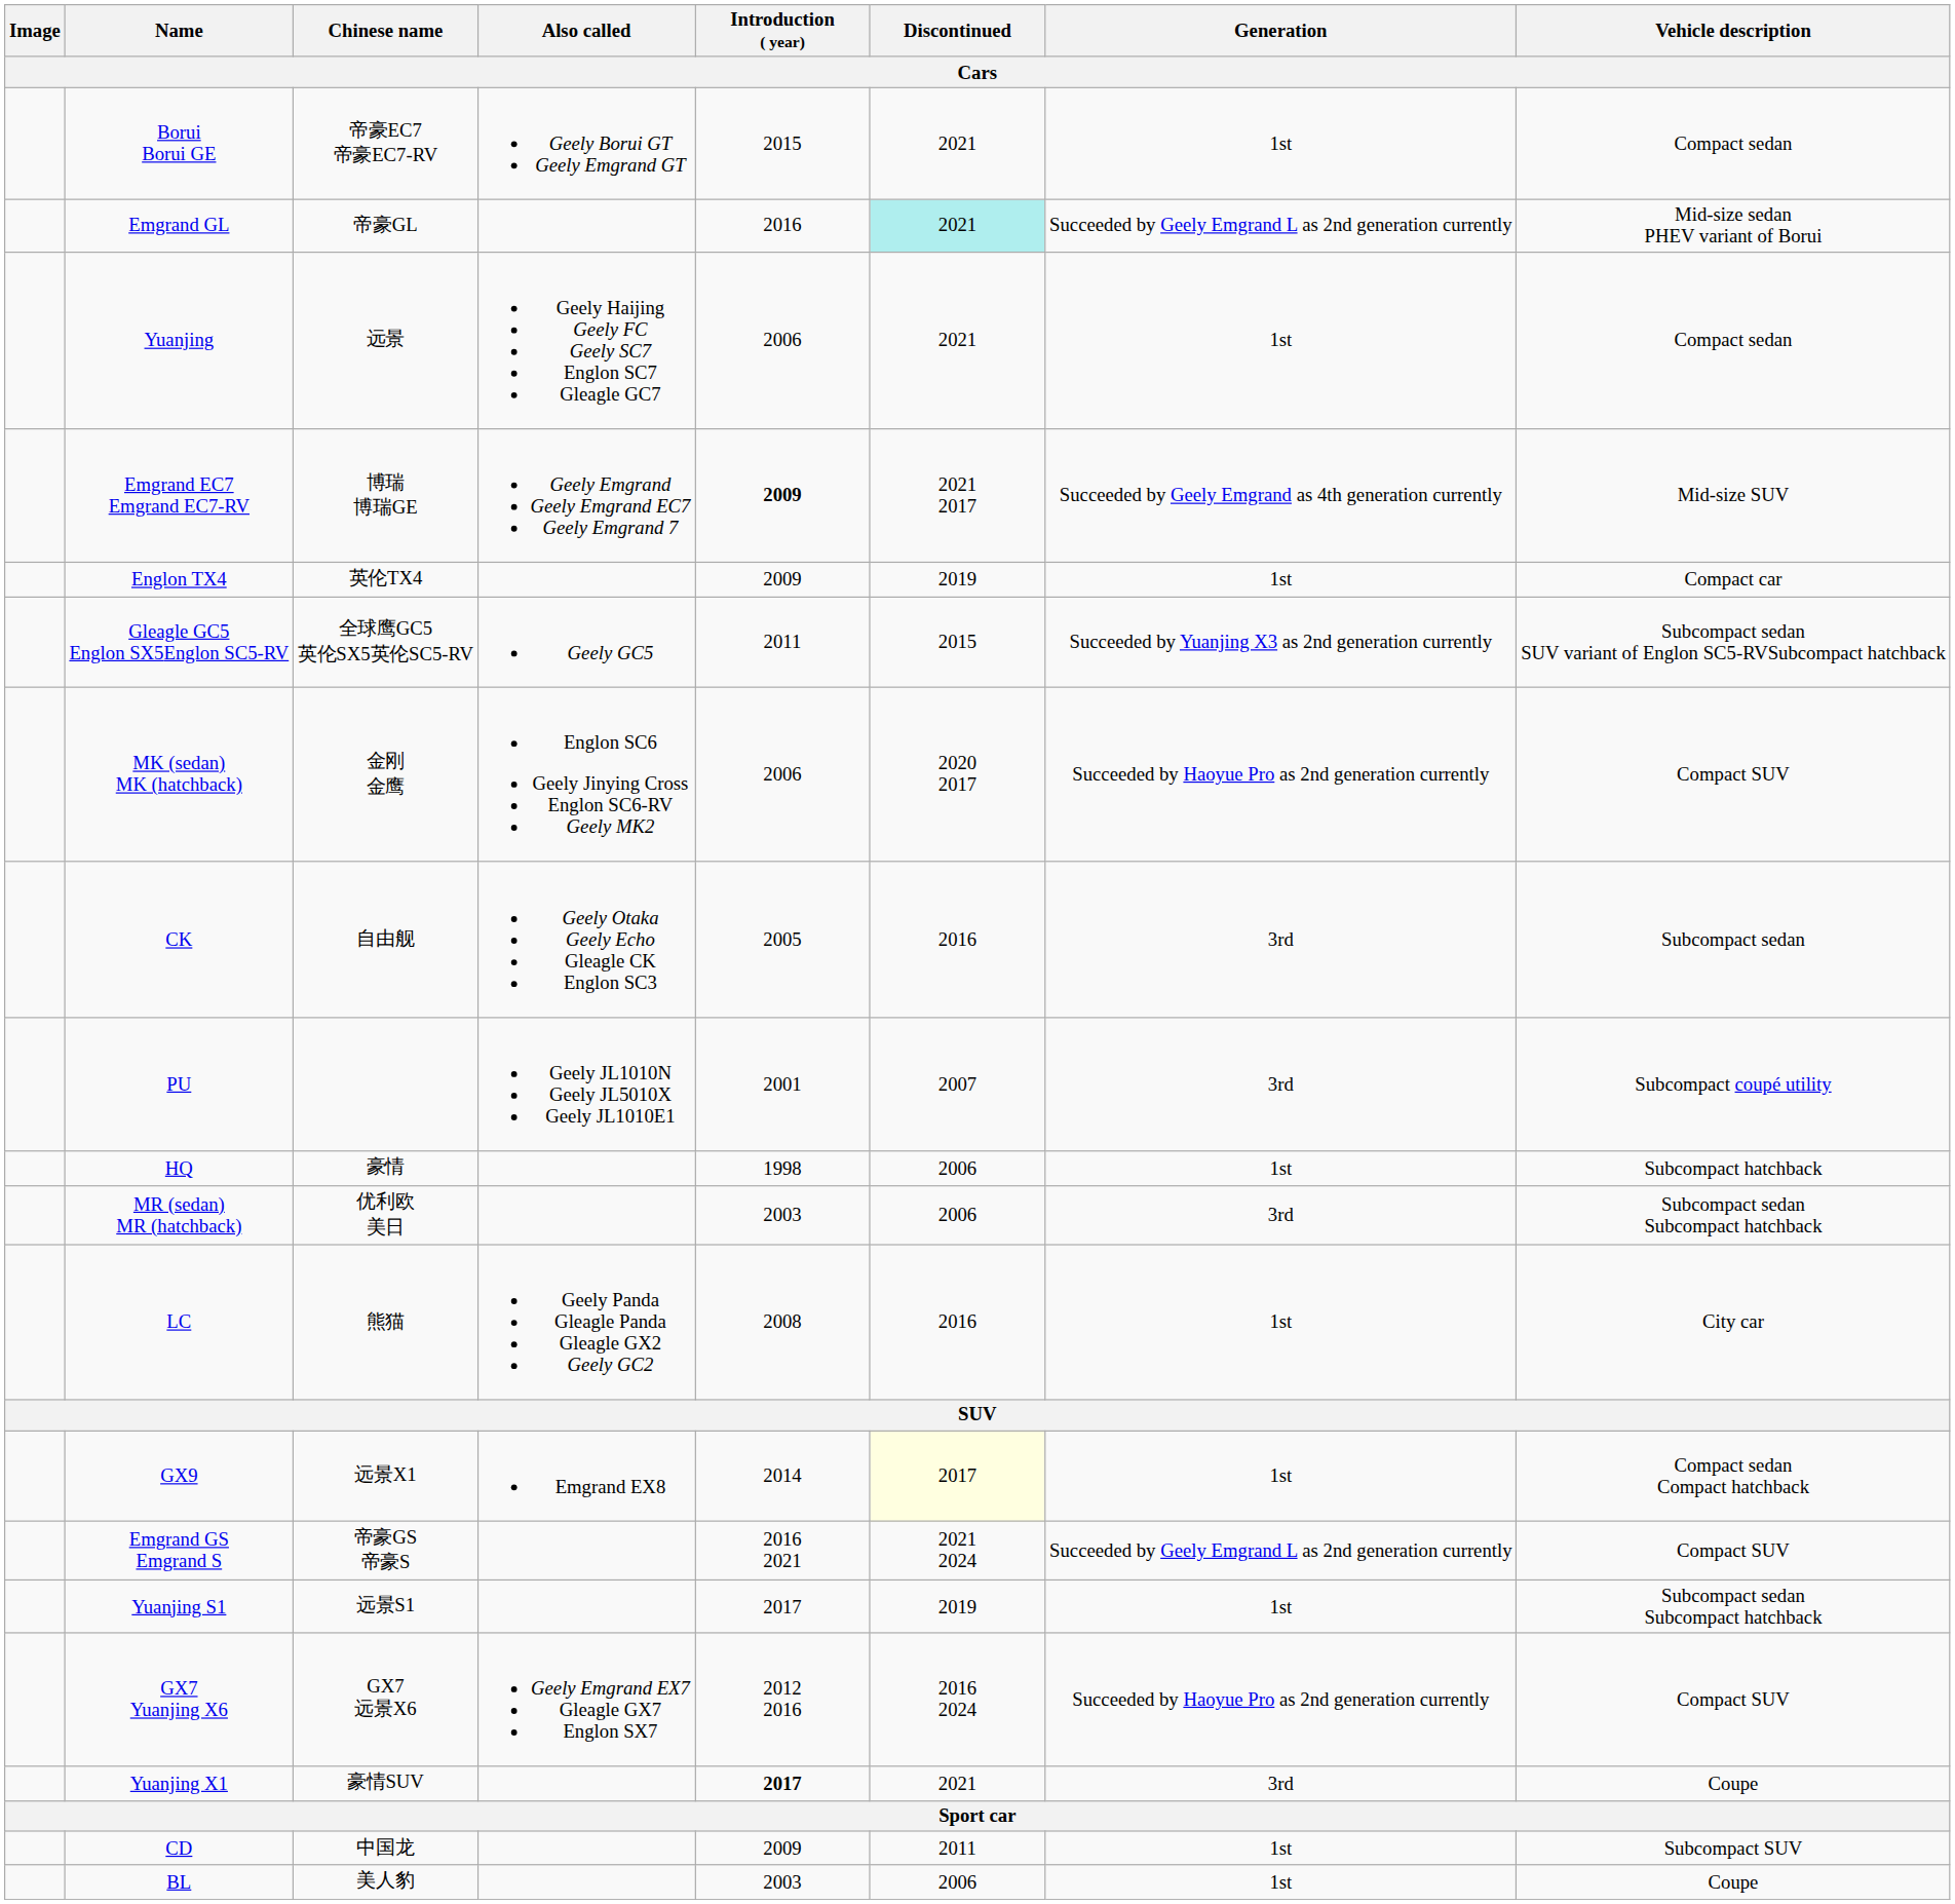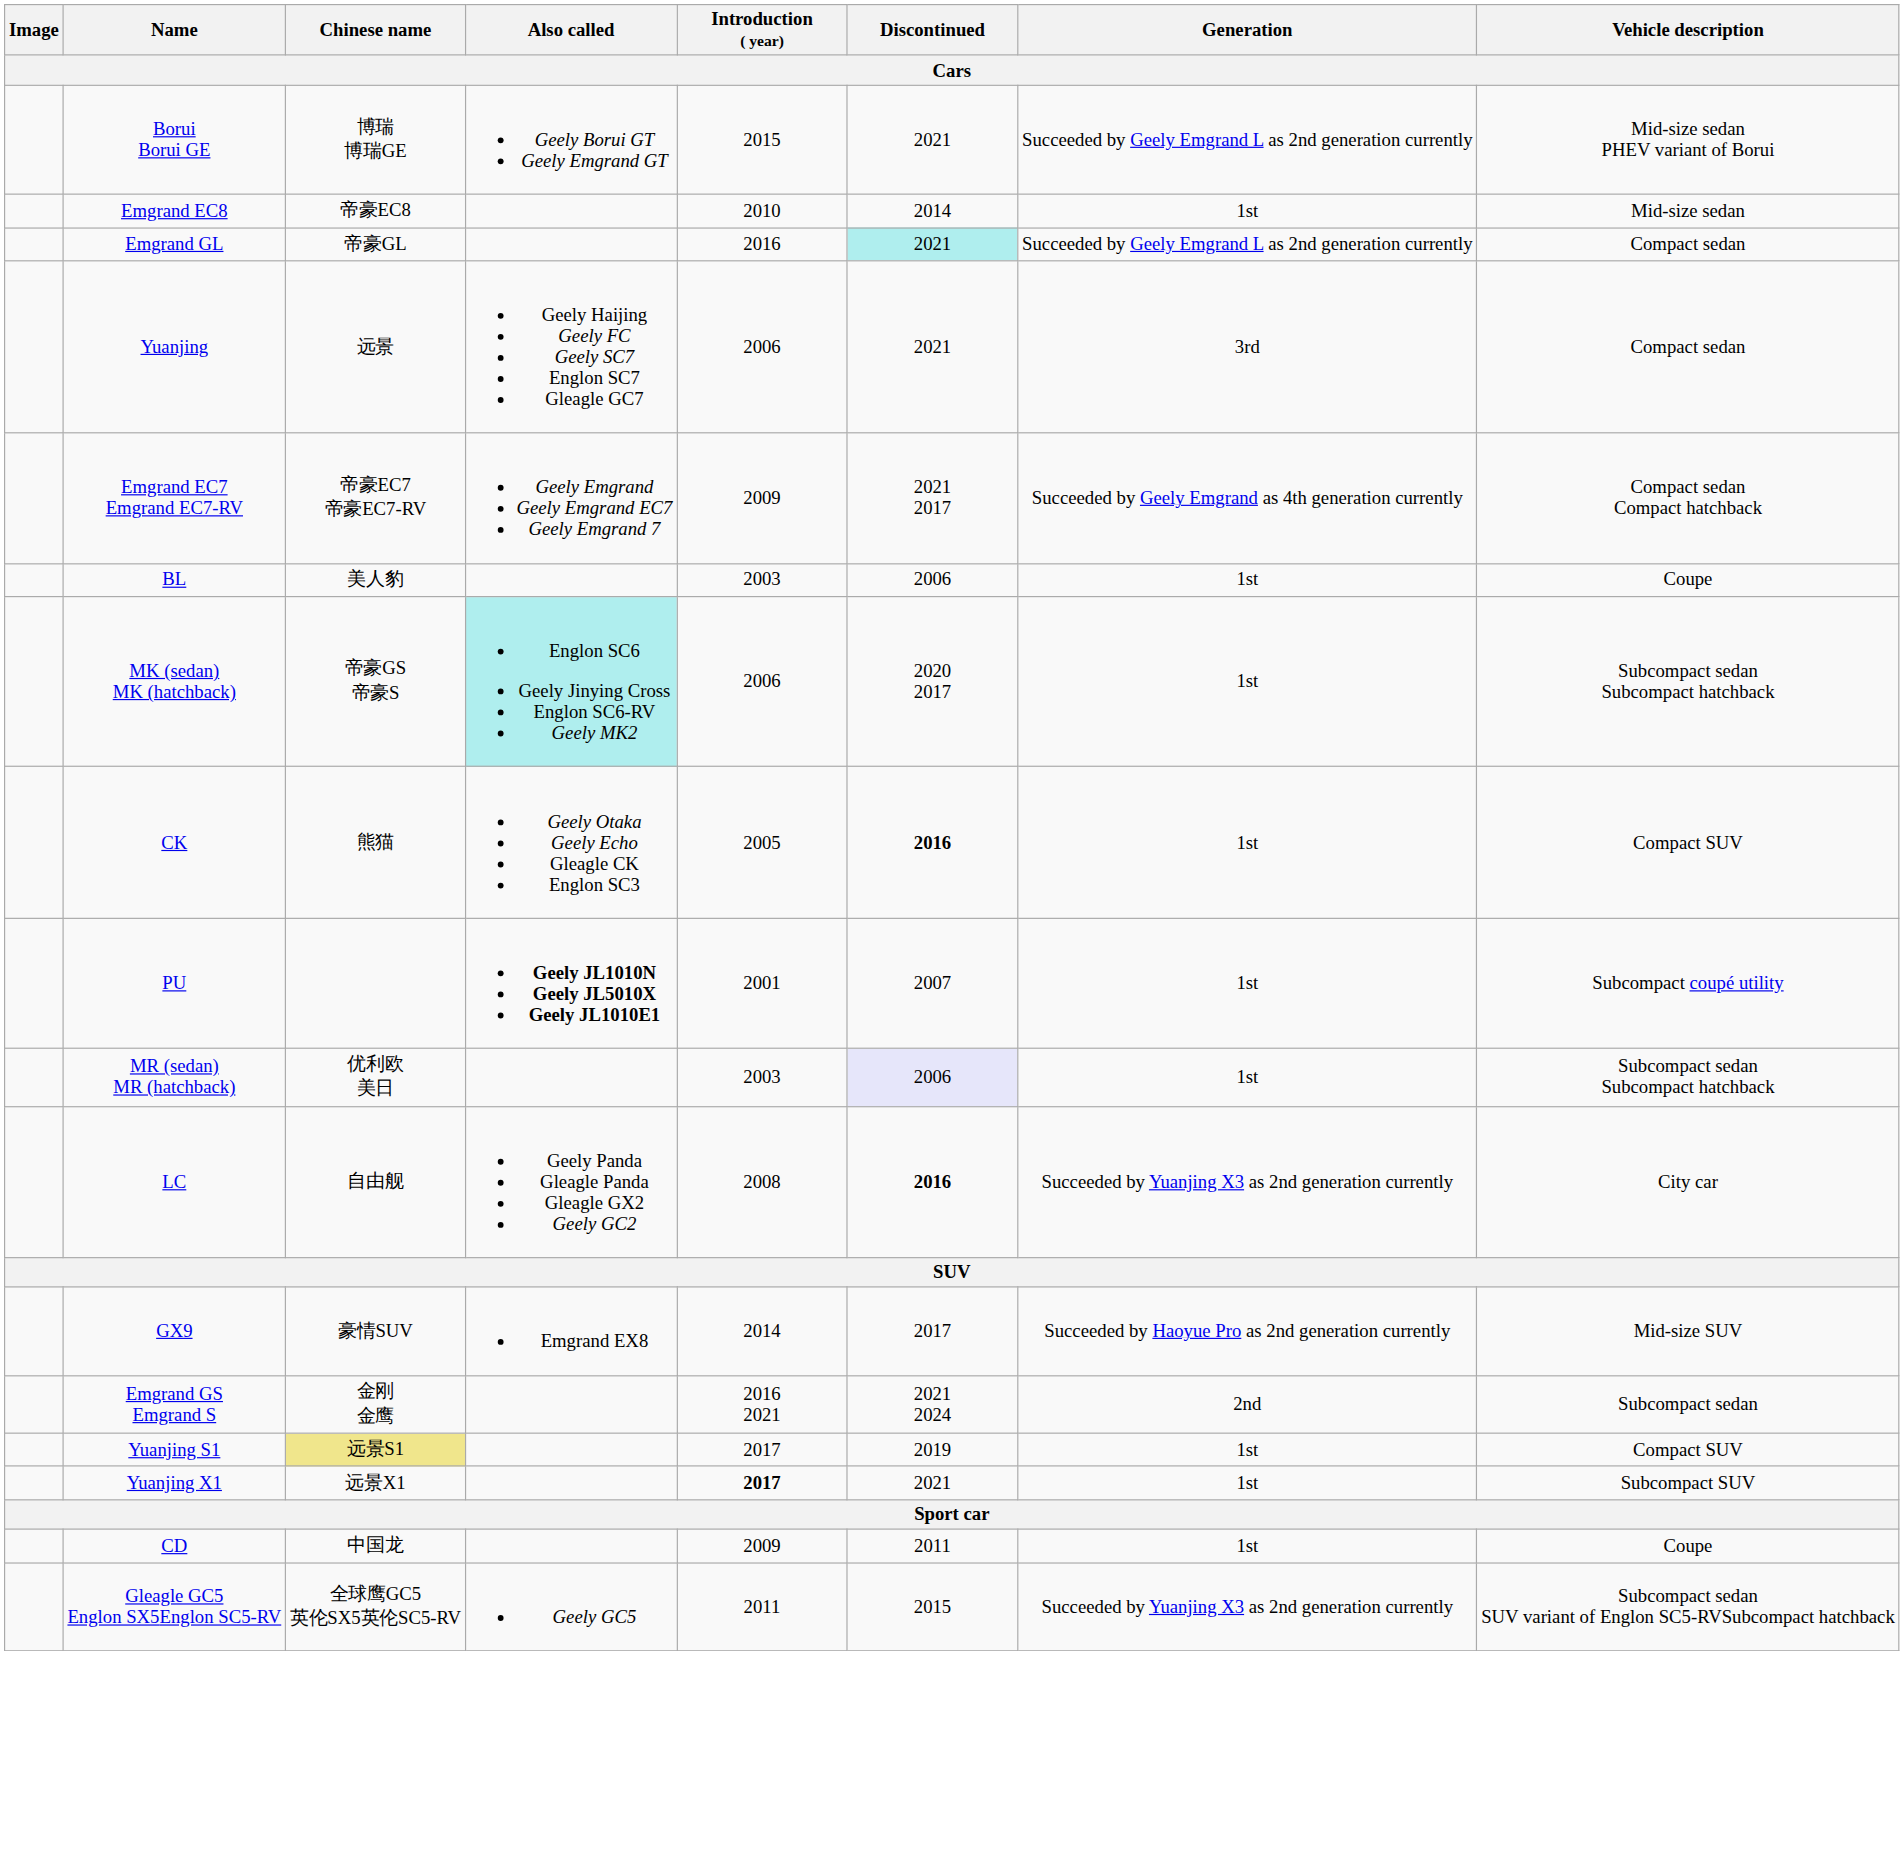Borui Borui GE | Chinese name: 帝豪EC7 帝豪EC7-RV -> 博瑞 博瑞GE
Borui Borui GE | Generation: 1st -> Succeeded by Geely Emgrand L as 2nd generation currently
Borui Borui GE | Vehicle description: Compact sedan -> Mid-size sedan PHEV variant of Borui
+ row: Emgrand EC8 | 帝豪EC8 | 2010 | 2014 | 1st | Mid-size sedan
Emgrand GL | Vehicle description: Mid-size sedan PHEV variant of Borui -> Compact sedan
Yuanjing | Generation: 1st -> 3rd
Emgrand EC7 Emgrand EC7-RV | Chinese name: 博瑞 博瑞GE -> 帝豪EC7 帝豪EC7-RV
Emgrand EC7 Emgrand EC7-RV | Introduction ( year): bold -> normal
Emgrand EC7 Emgrand EC7-RV | Vehicle description: Mid-size SUV -> Compact sedan Compact hatchback
- row: Englon TX4 | 英伦TX4 | 2009 | 2019 | 1st | Compact car
rows swapped: Gleagle GC5 Englon SX5Englon SC5-RV <-> BL
MK (sedan) MK (hatchback) | Chinese name: 金刚 金鹰 -> 帝豪GS 帝豪S
MK (sedan) MK (hatchback) | Also called: no background -> paleturquoise background
MK (sedan) MK (hatchback) | Generation: Succeeded by Haoyue Pro as 2nd generation currently -> 1st
MK (sedan) MK (hatchback) | Vehicle description: Compact SUV -> Subcompact sedan Subcompact hatchback
CK | Chinese name: 自由舰 -> 熊猫
CK | Discontinued: normal -> bold
CK | Generation: 3rd -> 1st
CK | Vehicle description: Subcompact sedan -> Compact SUV
PU | Also called: normal -> bold
PU | Generation: 3rd -> 1st
- row: HQ | 豪情 | 1998 | 2006 | 1st | Subcompact hatchback
MR (sedan) MR (hatchback) | Discontinued: no background -> lavender background
MR (sedan) MR (hatchback) | Generation: 3rd -> 1st
LC | Chinese name: 熊猫 -> 自由舰
LC | Discontinued: normal -> bold
LC | Generation: 1st -> Succeeded by Yuanjing X3 as 2nd generation currently
GX9 | Chinese name: 远景X1 -> 豪情SUV
GX9 | Discontinued: lightyellow background -> no background
GX9 | Generation: 1st -> Succeeded by Haoyue Pro as 2nd generation currently
GX9 | Vehicle description: Compact sedan Compact hatchback -> Mid-size SUV
Emgrand GS Emgrand S | Chinese name: 帝豪GS 帝豪S -> 金刚 金鹰
Emgrand GS Emgrand S | Generation: Succeeded by Geely Emgrand L as 2nd generation currently -> 2nd
Emgrand GS Emgrand S | Vehicle description: Compact SUV -> Subcompact sedan
Yuanjing S1 | Chinese name: no background -> khaki background
Yuanjing S1 | Vehicle description: Subcompact sedan Subcompact hatchback -> Compact SUV
- row: GX7 Yuanjing X6 | GX7 远景X6 | Geely Emgrand EX7 Gleagle GX7 Englon SX7 | 2012 2016 | 2016 2024 | Succeeded by Haoyue Pro as 2nd generation currently | Compact SUV
Yuanjing X1 | Chinese name: 豪情SUV -> 远景X1
Yuanjing X1 | Generation: 3rd -> 1st
Yuanjing X1 | Vehicle description: Coupe -> Subcompact SUV
CD | Vehicle description: Subcompact SUV -> Coupe
